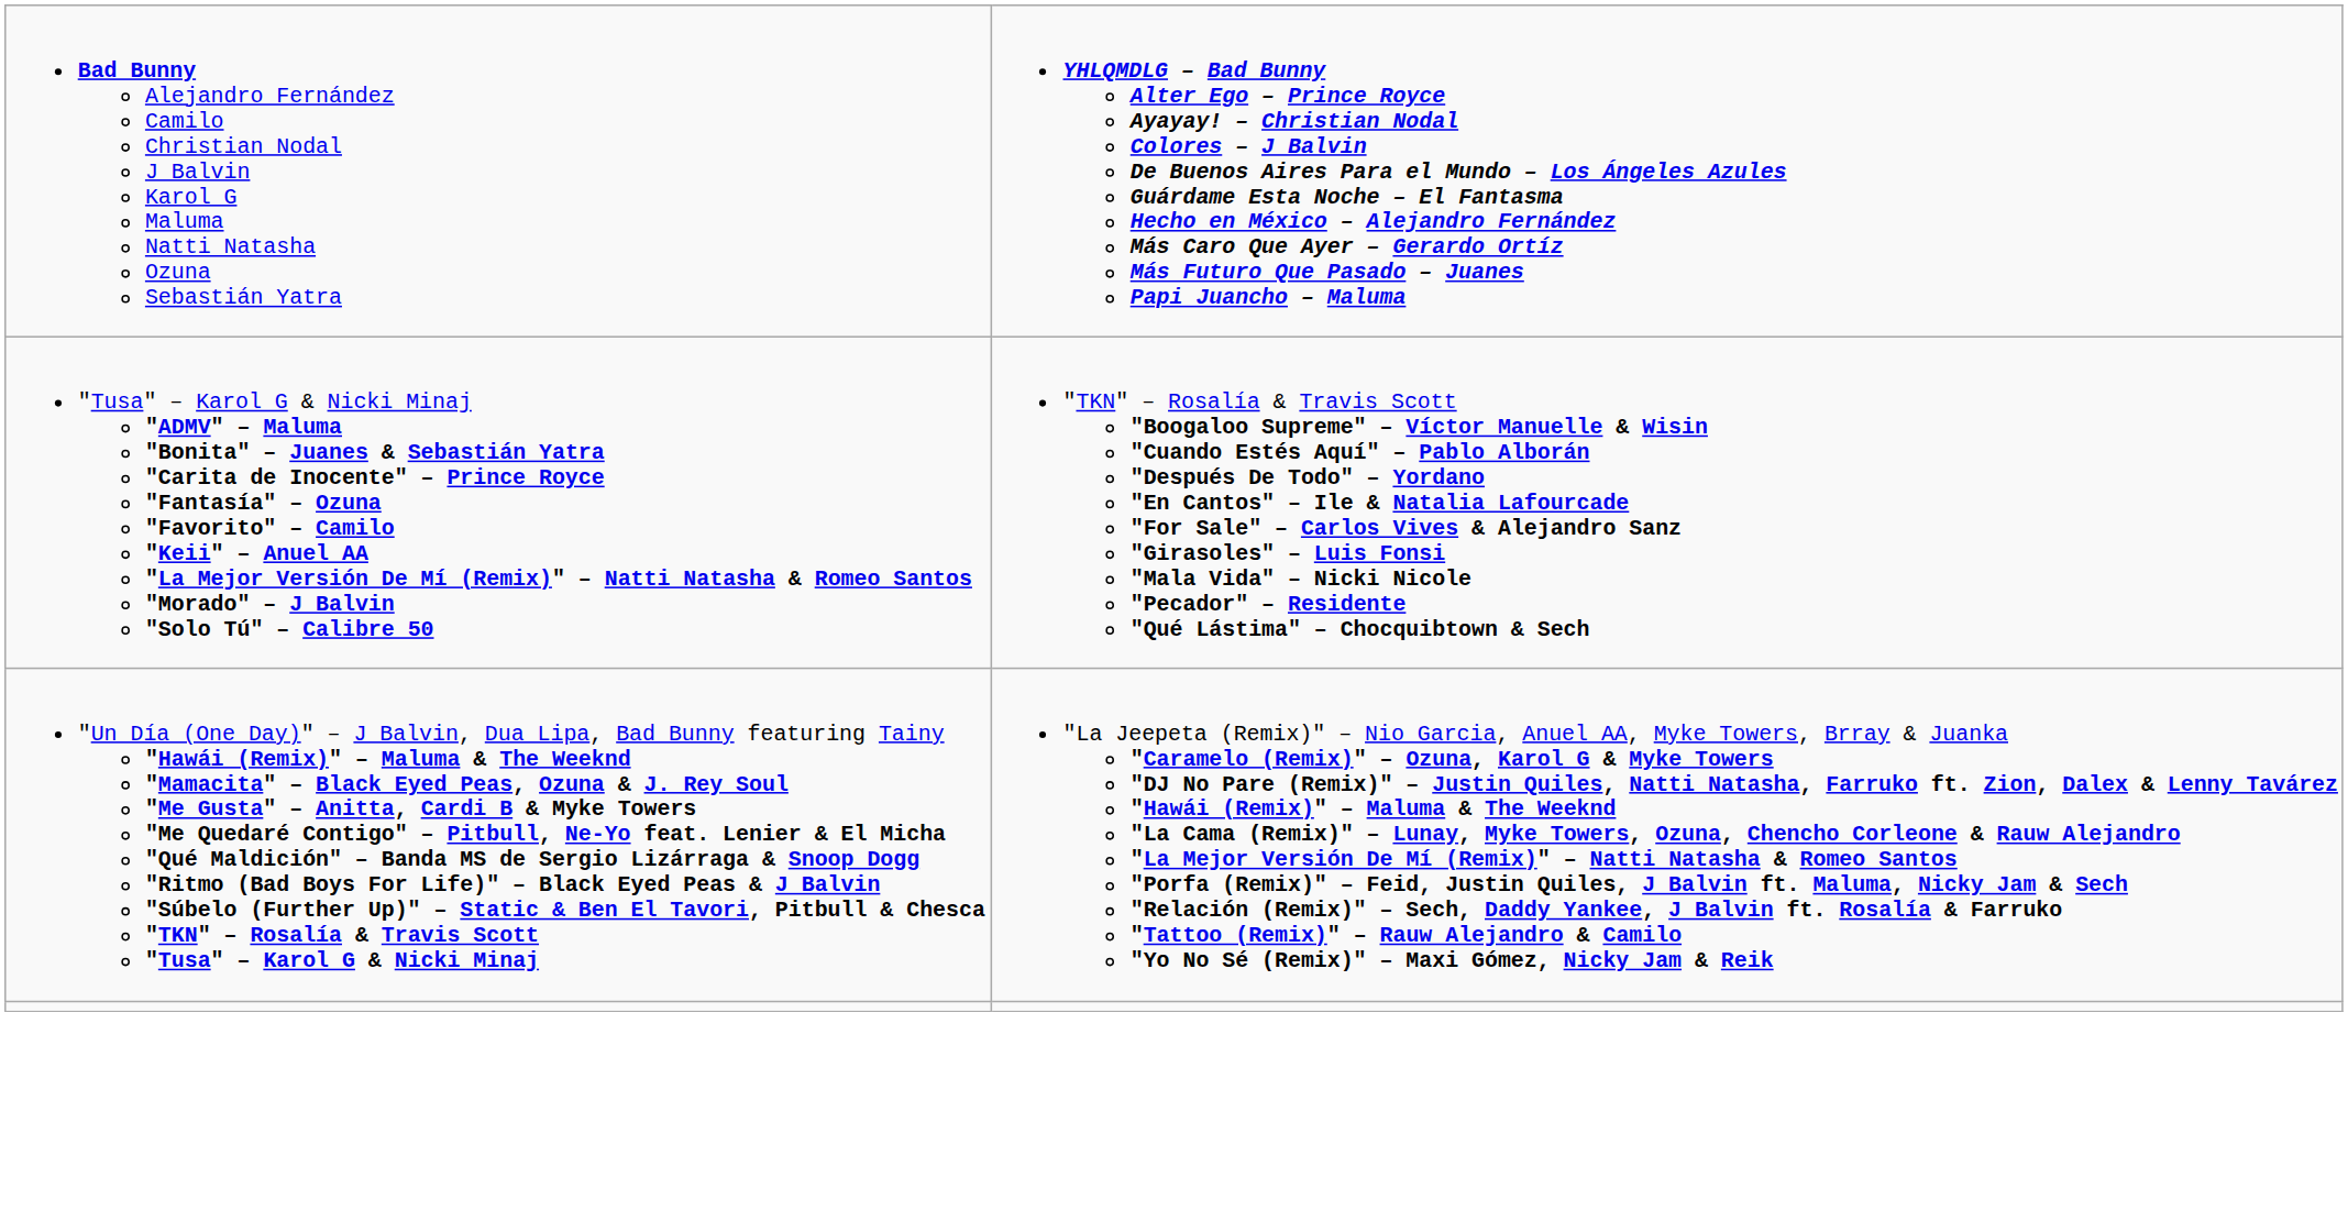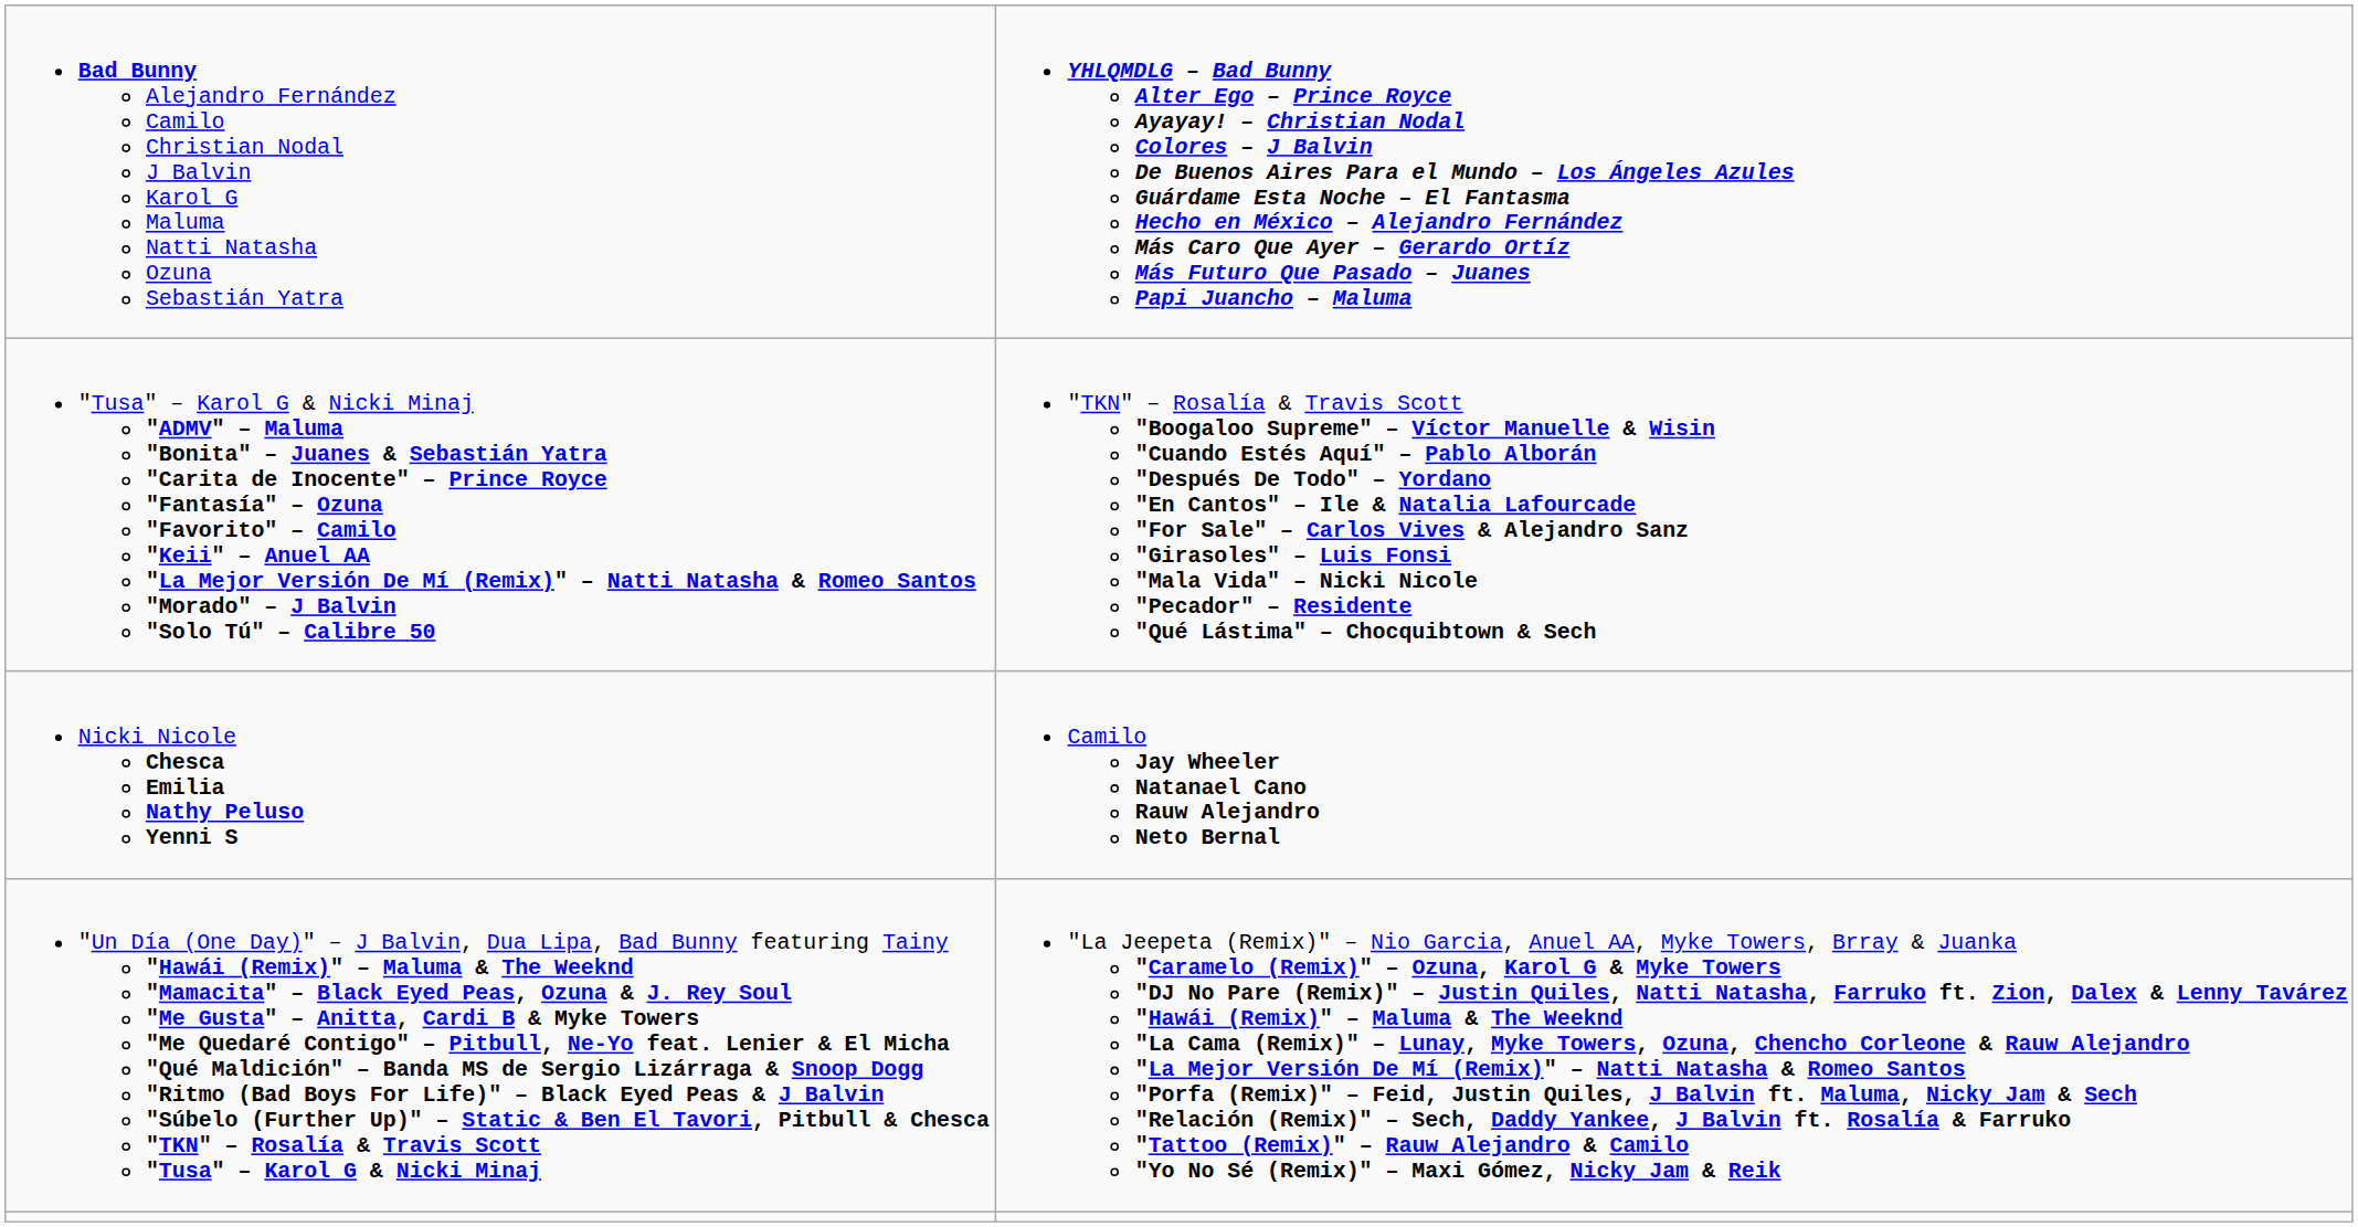+ row: Nicki Nicole Chesca Emilia Nathy Peluso Yenni S | Camilo Jay Wheeler Natanael Cano Rauw Alejandro Neto Bernal
